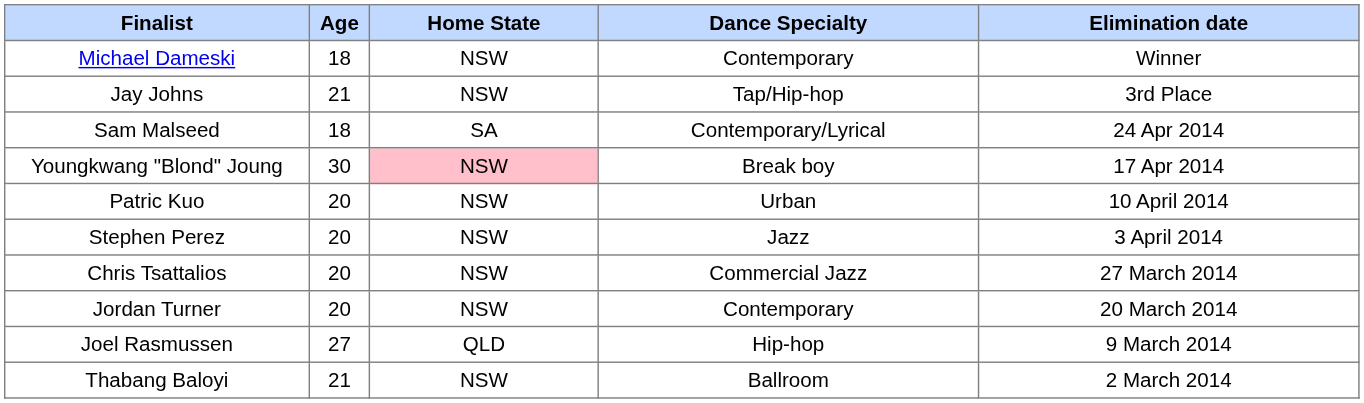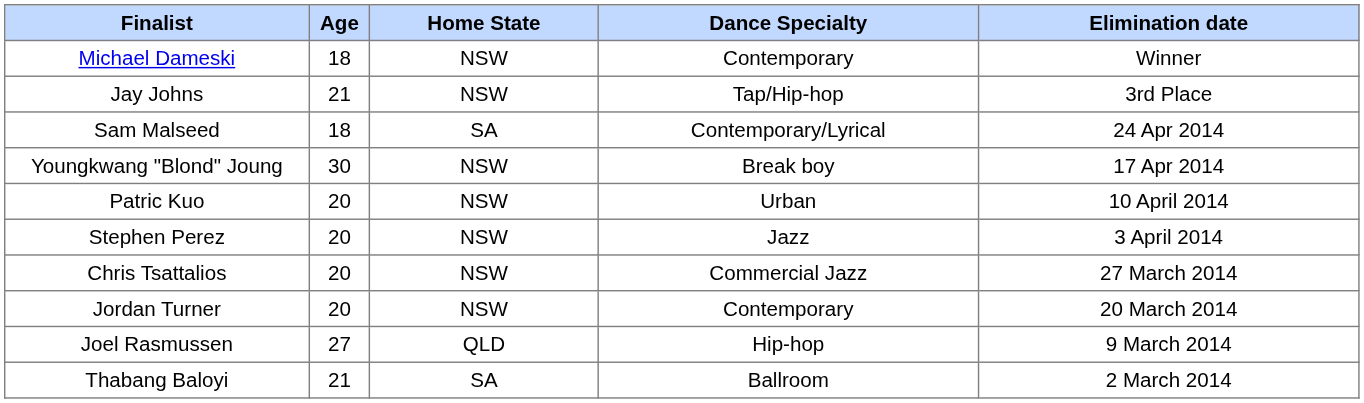Youngkwang "Blond" Joung | Home State: pink background -> no background
Thabang Baloyi | Home State: NSW -> SA
